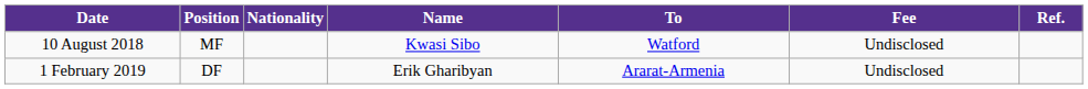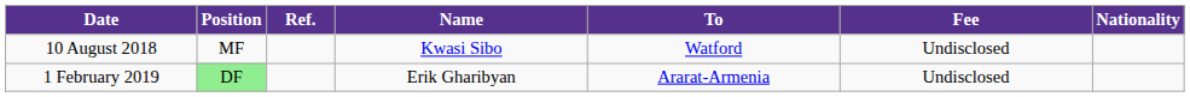columns swapped: Nationality <-> Ref.
1 February 2019 | Position: no background -> lightgreen background
